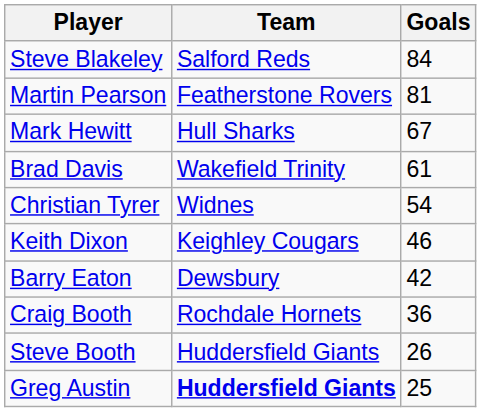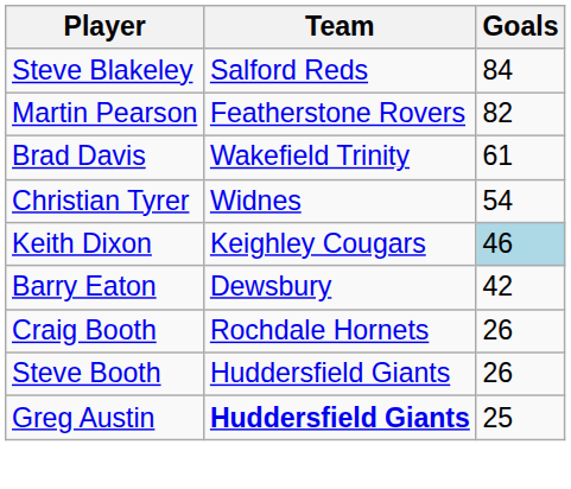Martin Pearson | Goals: 81 -> 82
- row: Mark Hewitt | Hull Sharks | 67
Keith Dixon | Goals: no background -> lightblue background
Craig Booth | Goals: 36 -> 26
